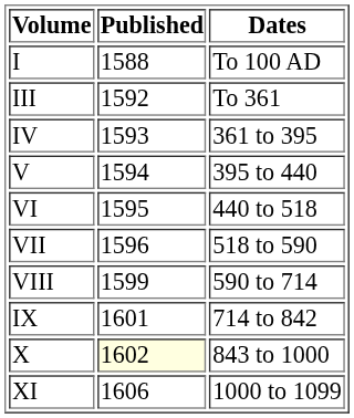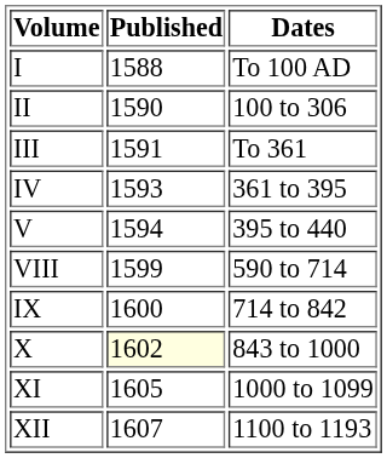+ row: II | 1590 | 100 to 306
III | Published: 1592 -> 1591
- row: VI | 1595 | 440 to 518
- row: VII | 1596 | 518 to 590
IX | Published: 1601 -> 1600
XI | Published: 1606 -> 1605
+ row: XII | 1607 | 1100 to 1193
